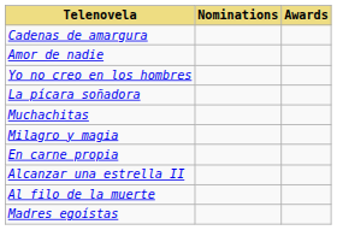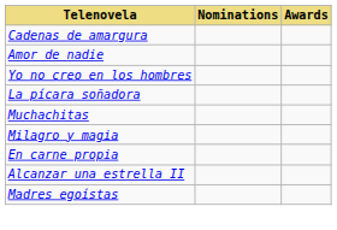- row: Al filo de la muerte
